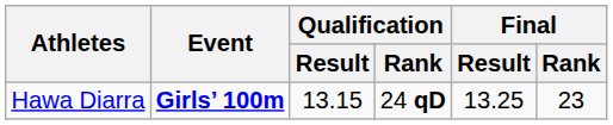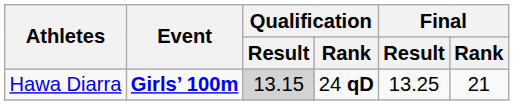Hawa Diarra | Qualification / Result: no background -> lightgrey background
Hawa Diarra | Final / Rank: 23 -> 21
